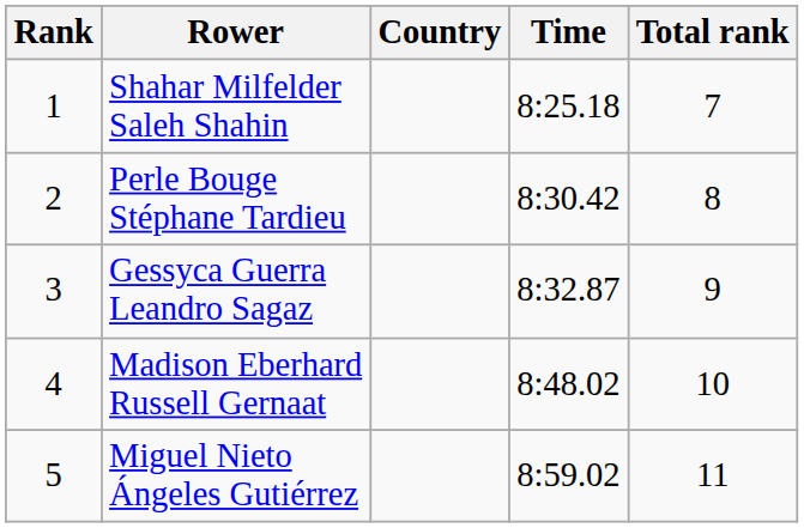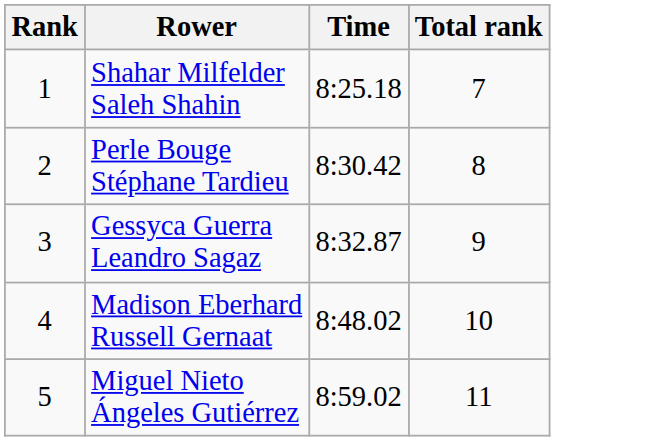- column: Country
